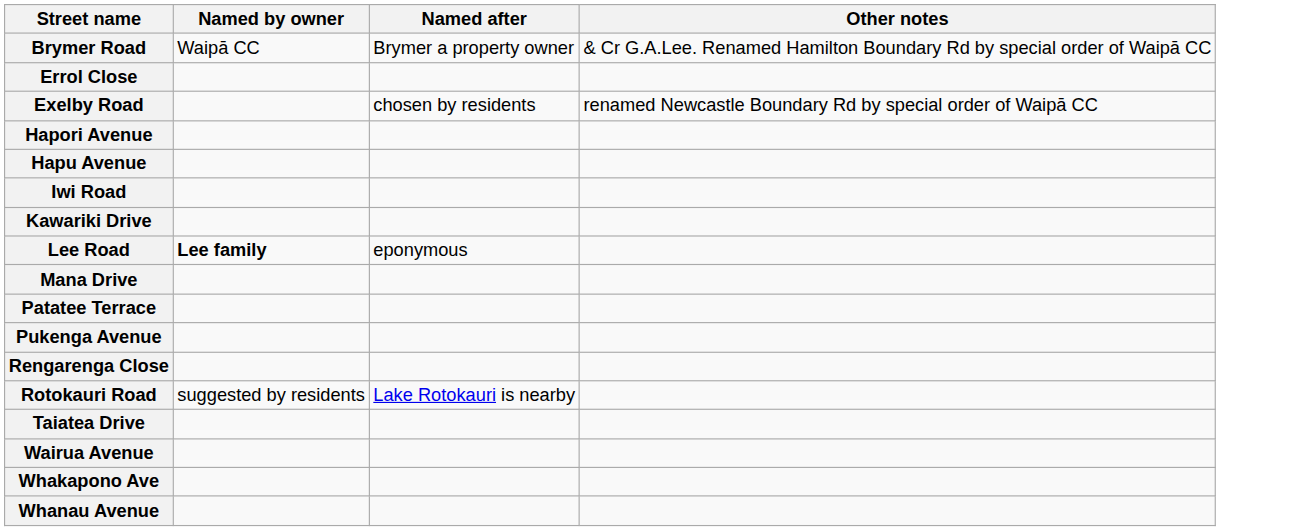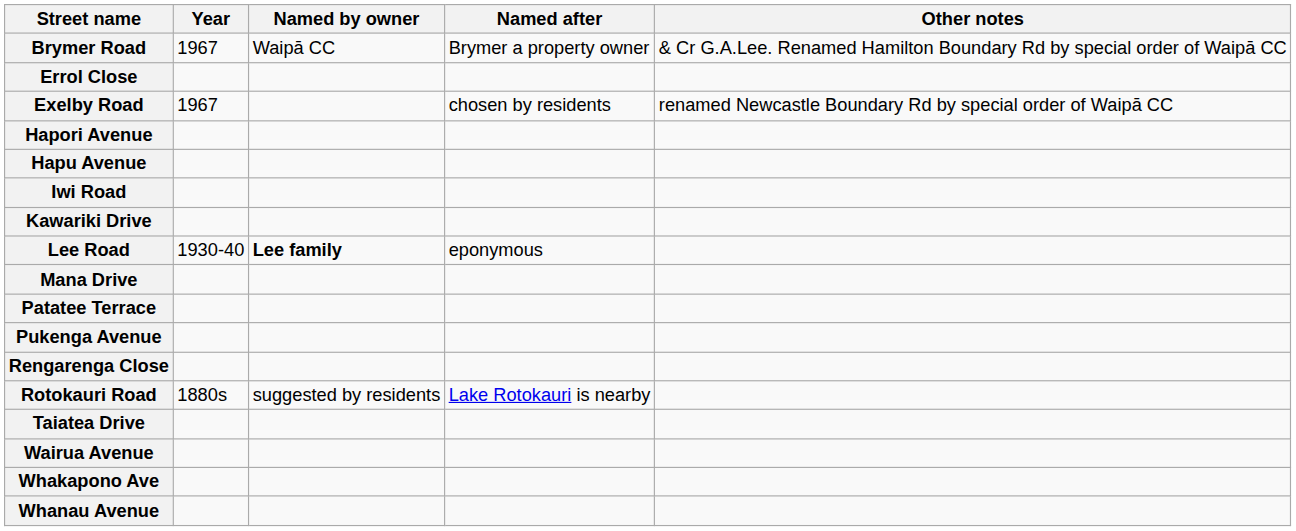+ column: Year | 1967 | 1967 | 1930-40 | 1880s
